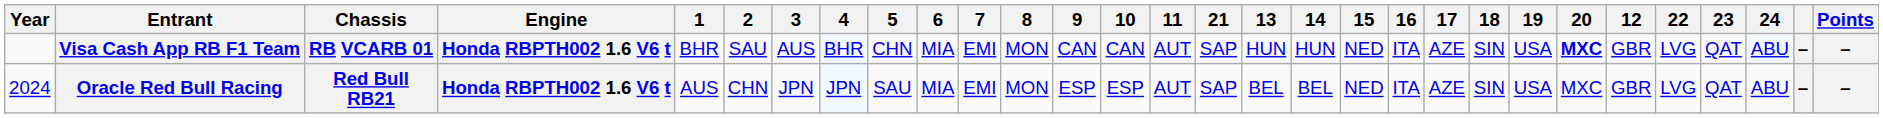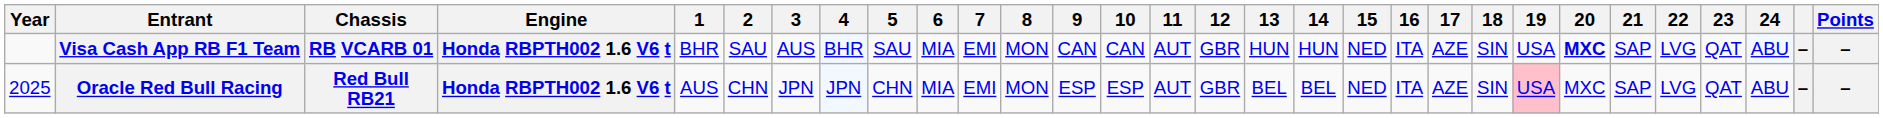columns swapped: 12 <-> 21
Visa Cash App RB F1 Team | 5: CHN -> SAU
Oracle Red Bull Racing | Year: 2024 -> 2025
Oracle Red Bull Racing | 5: SAU -> CHN
Oracle Red Bull Racing | 19: no background -> pink background
